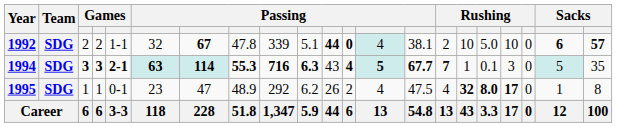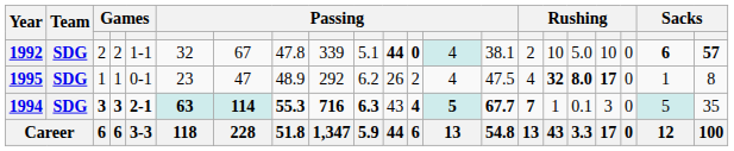1992 | column 7: bold -> normal
rows swapped: 1994 <-> 1995
